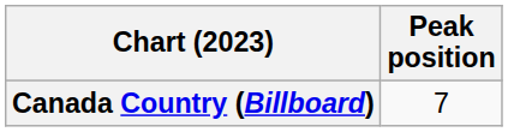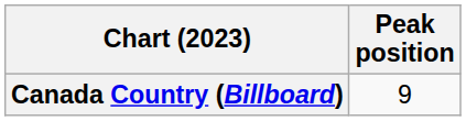Canada Country (Billboard) | Peak position: 7 -> 9
